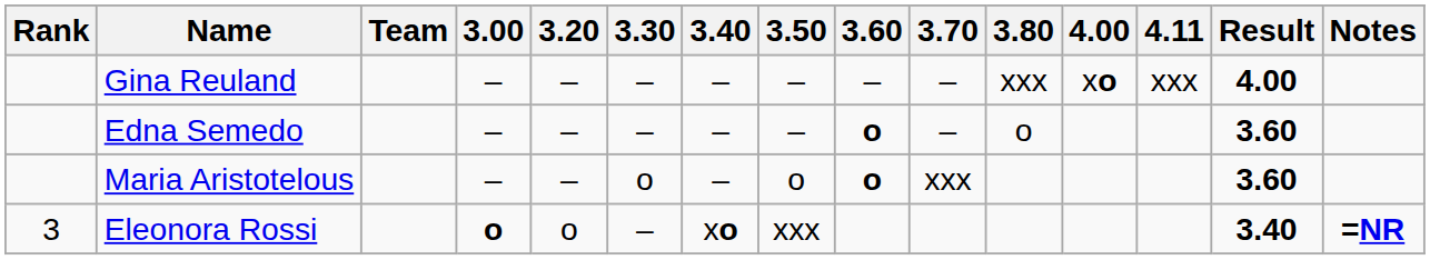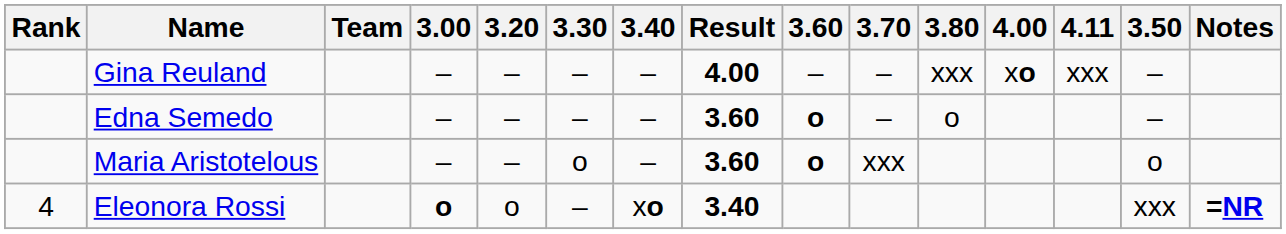columns swapped: 3.50 <-> Result
Eleonora Rossi | Rank: 3 -> 4
